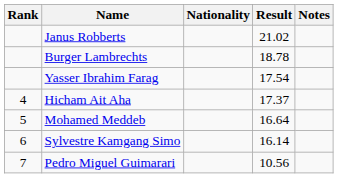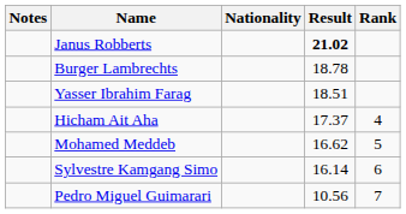columns swapped: Rank <-> Notes
Janus Robberts | Result: normal -> bold
Yasser Ibrahim Farag | Result: 17.54 -> 18.51
Mohamed Meddeb | Result: 16.64 -> 16.62
